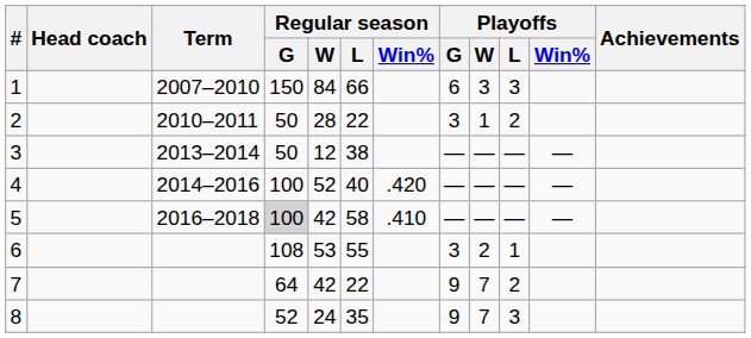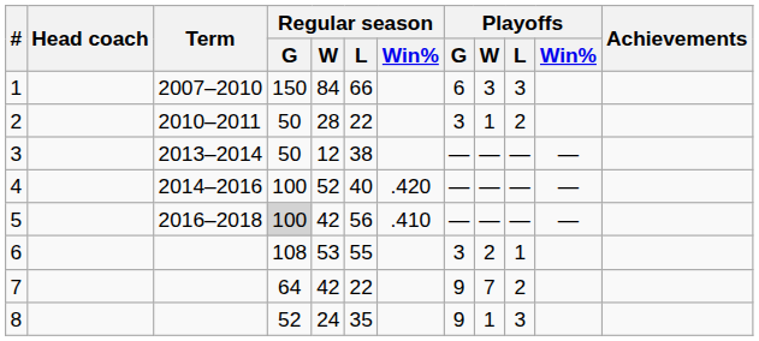5 | Regular season / L: 58 -> 56
8 | Playoffs / W: 7 -> 1
